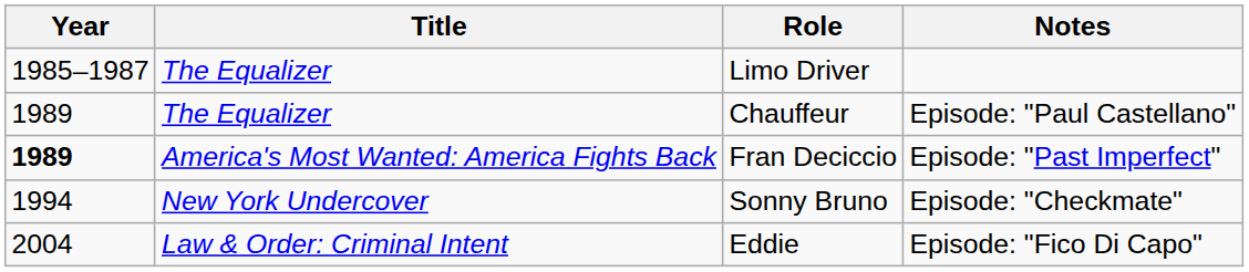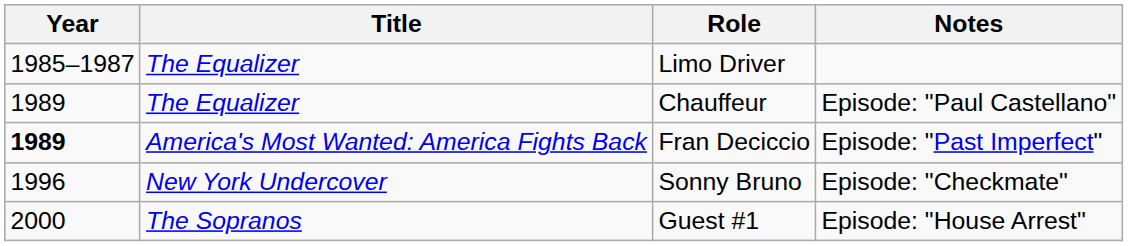Sonny Bruno | Year: 1994 -> 1996
+ row: 2000 | The Sopranos | Guest #1 | Episode: "House Arrest"
- row: 2004 | Law & Order: Criminal Intent | Eddie | Episode: "Fico Di Capo"
